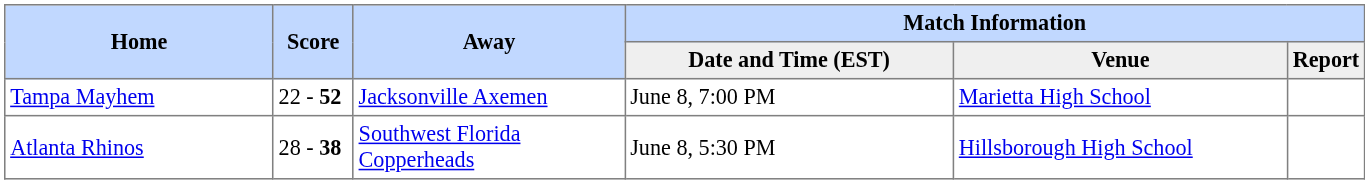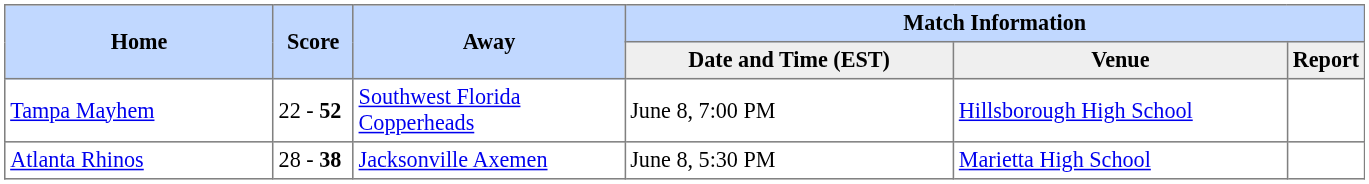Tampa Mayhem | Away: Jacksonville Axemen -> Southwest Florida Copperheads
Tampa Mayhem | column 5: Marietta High School -> Hillsborough High School
Atlanta Rhinos | Away: Southwest Florida Copperheads -> Jacksonville Axemen
Atlanta Rhinos | column 5: Hillsborough High School -> Marietta High School
